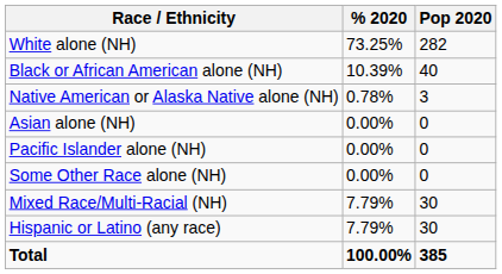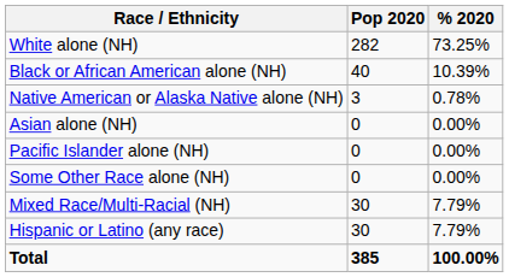columns swapped: Pop 2020 <-> % 2020
